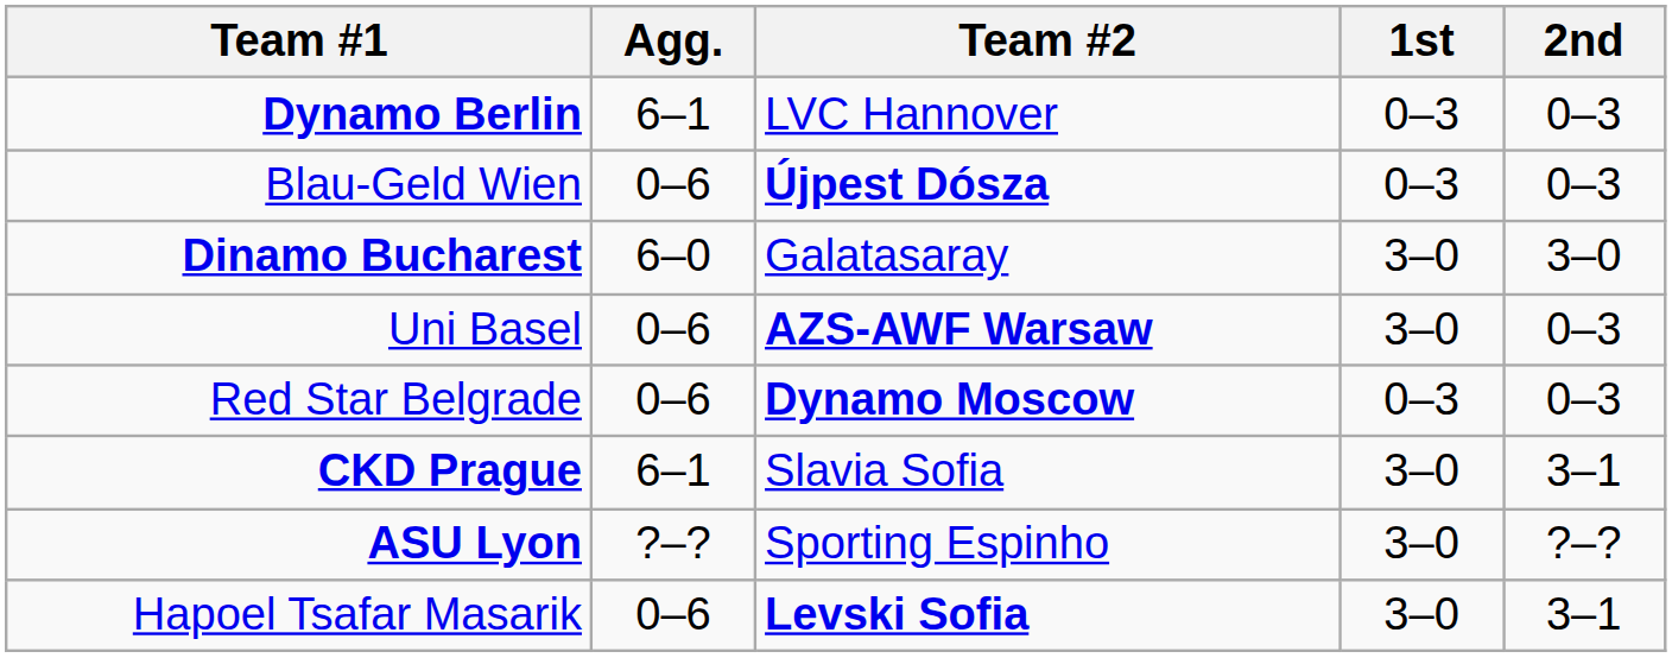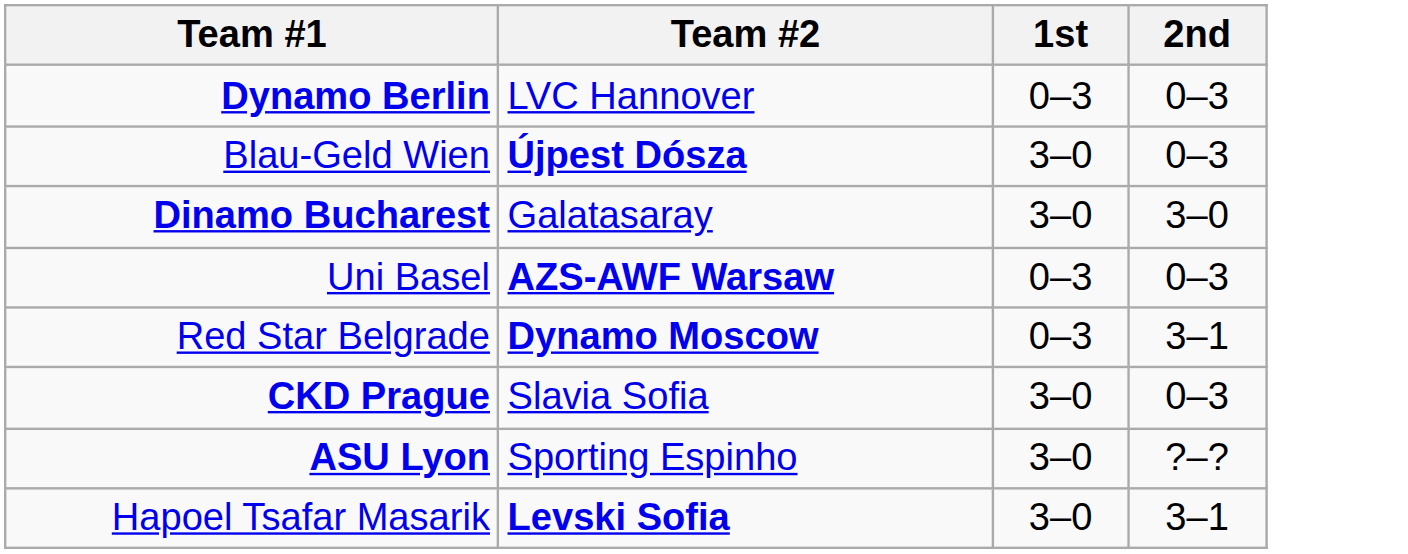- column: Agg. | 6–1 | 0–6 | 6–0 | 0–6 | 0–6 | 6–1 | ?–? | 0–6
Blau-Geld Wien | 1st: 0–3 -> 3–0
Uni Basel | 1st: 3–0 -> 0–3
Red Star Belgrade | 2nd: 0–3 -> 3–1
CKD Prague | 2nd: 3–1 -> 0–3
